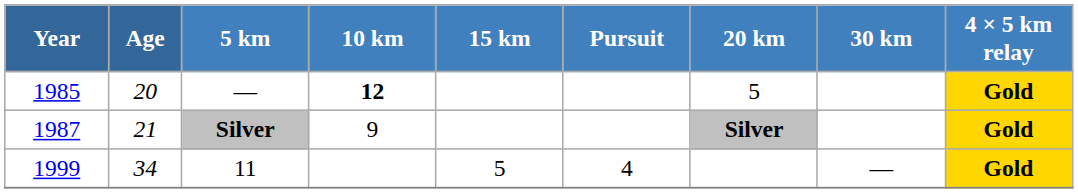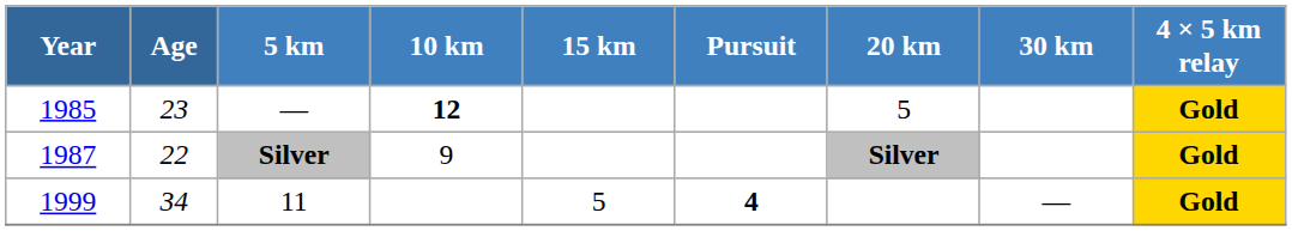1985 | Age: 20 -> 23
1987 | Age: 21 -> 22
1999 | Pursuit: normal -> bold
